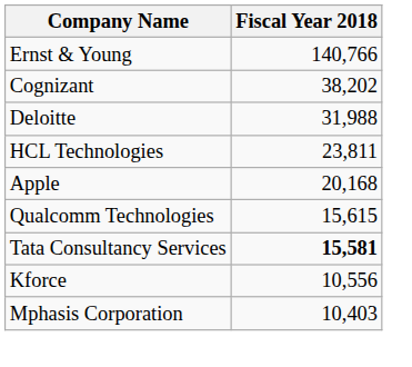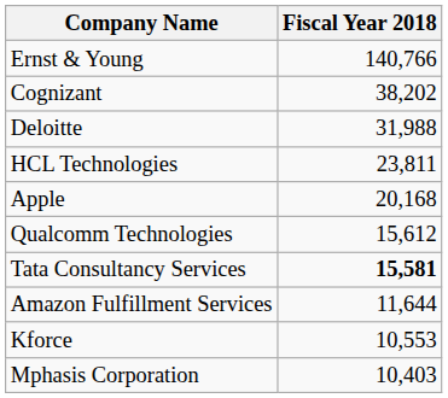Qualcomm Technologies | Fiscal Year 2018: 15,615 -> 15,612
+ row: Amazon Fulfillment Services | 11,644
Kforce | Fiscal Year 2018: 10,556 -> 10,553
